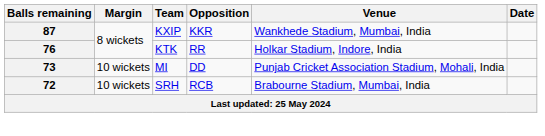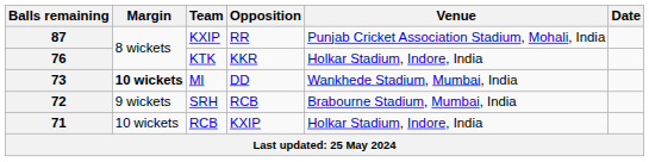87 | Opposition: KKR -> RR
87 | Venue: Wankhede Stadium, Mumbai, India -> Punjab Cricket Association Stadium, Mohali, India
76 | Opposition: RR -> KKR
73 | Margin: normal -> bold
73 | Venue: Punjab Cricket Association Stadium, Mohali, India -> Wankhede Stadium, Mumbai, India
72 | Margin: 10 wickets -> 9 wickets
+ row: 71 | 10 wickets | RCB | KXIP | Holkar Stadium, Indore, India
